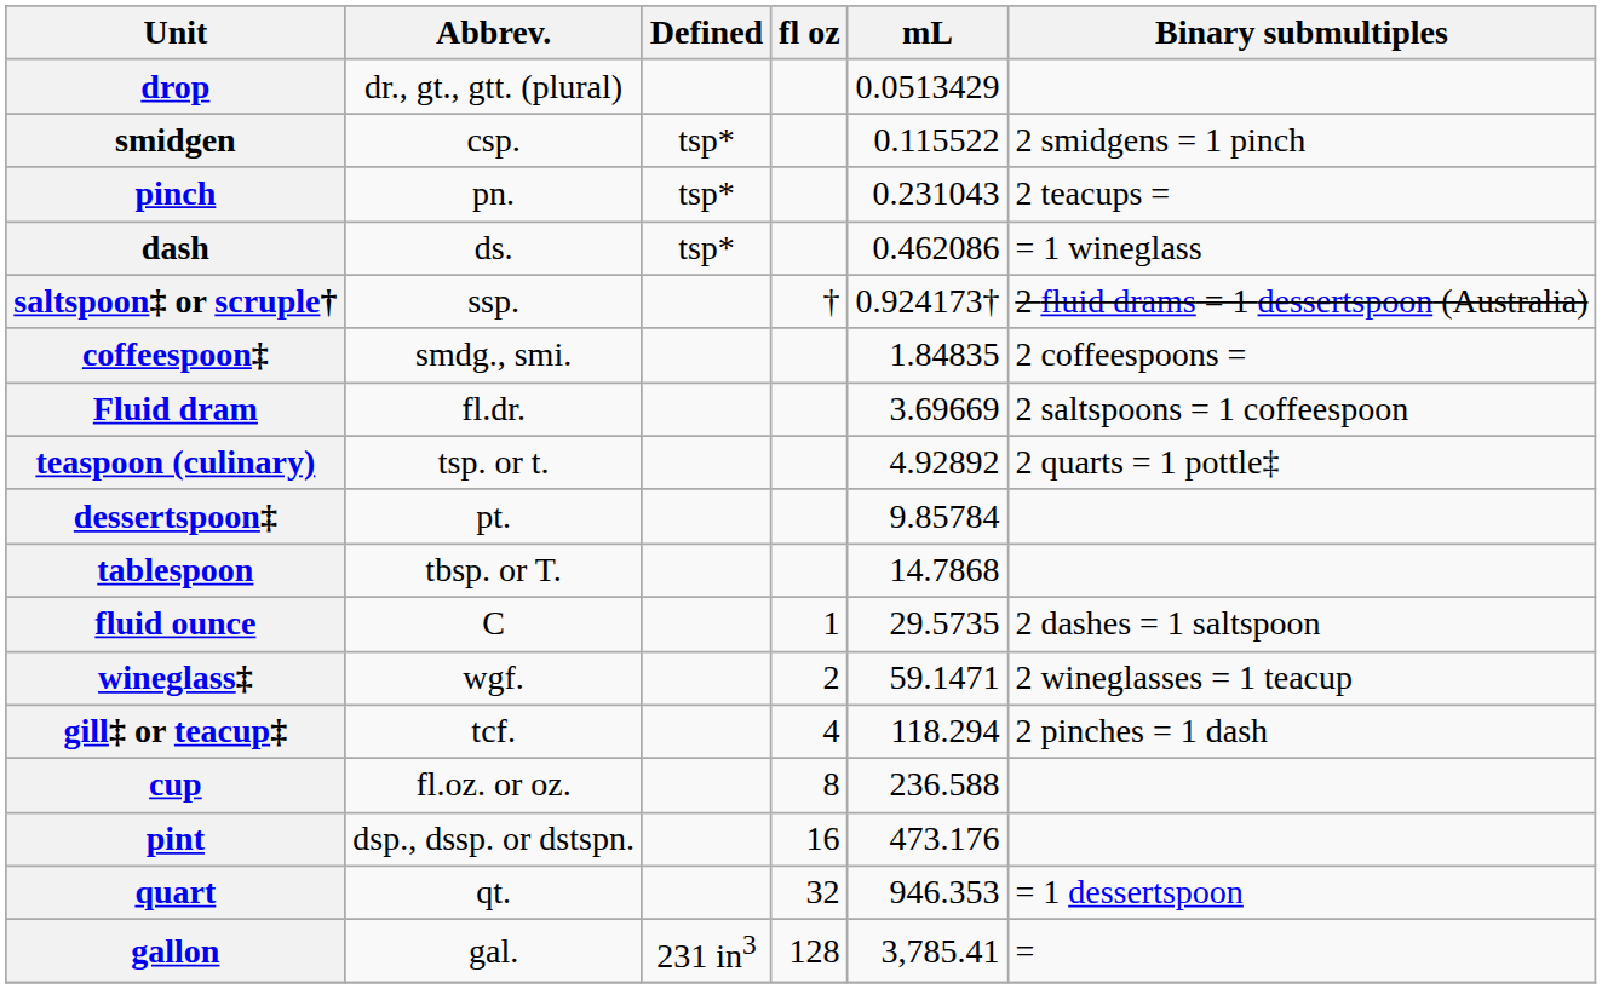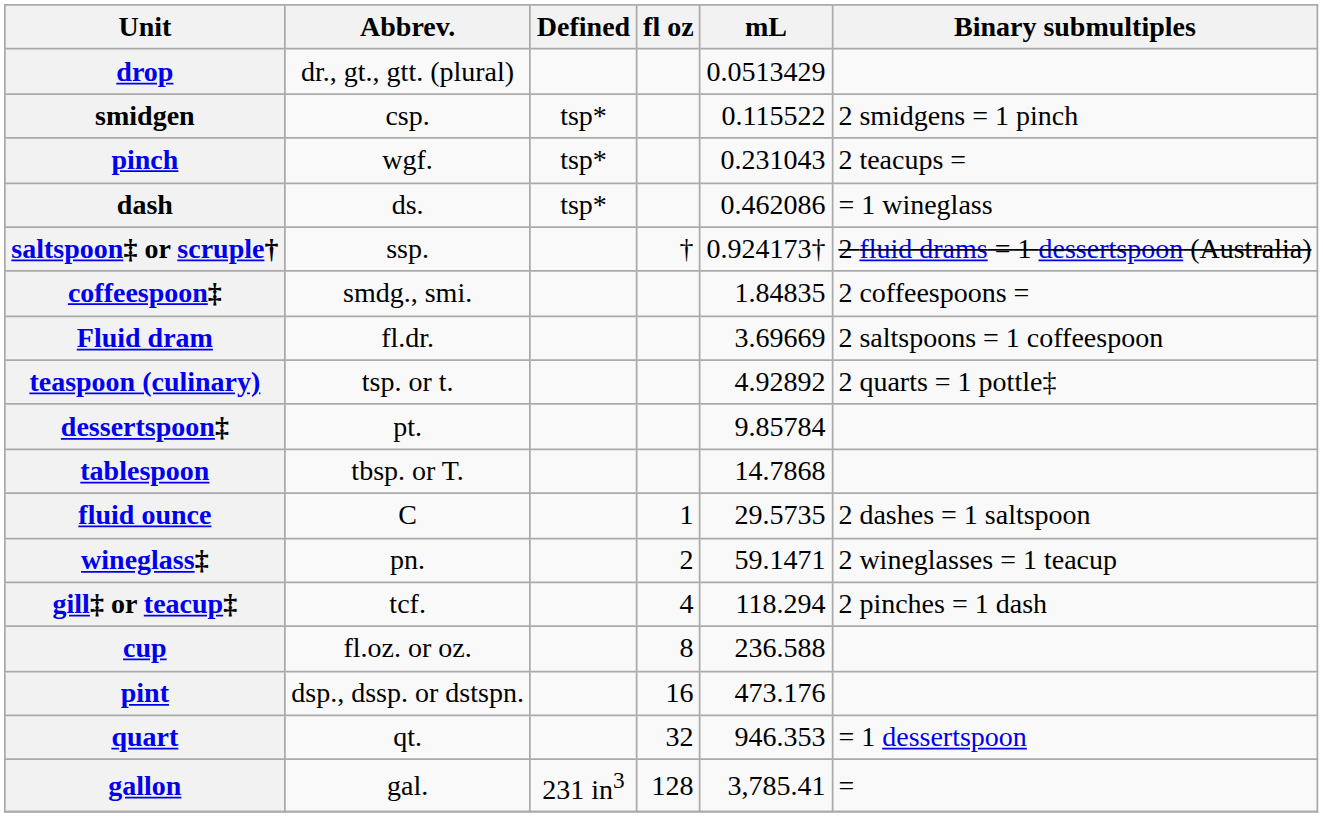pinch | Abbrev.: pn. -> wgf.
wineglass‡ | Abbrev.: wgf. -> pn.
